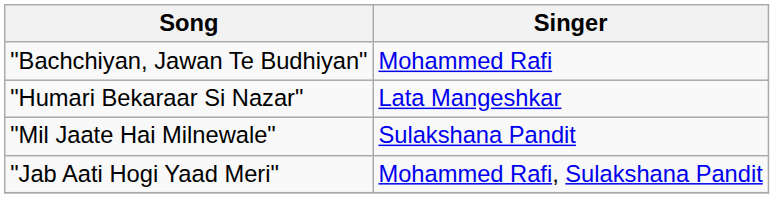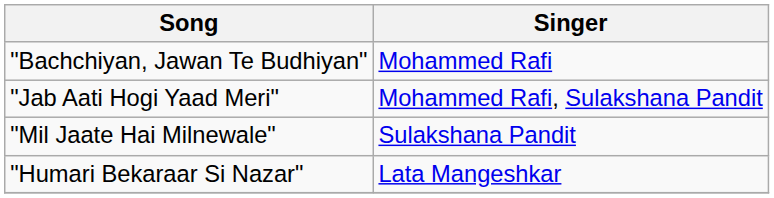rows swapped: "Jab Aati Hogi Yaad Meri" <-> "Humari Bekaraar Si Nazar"
